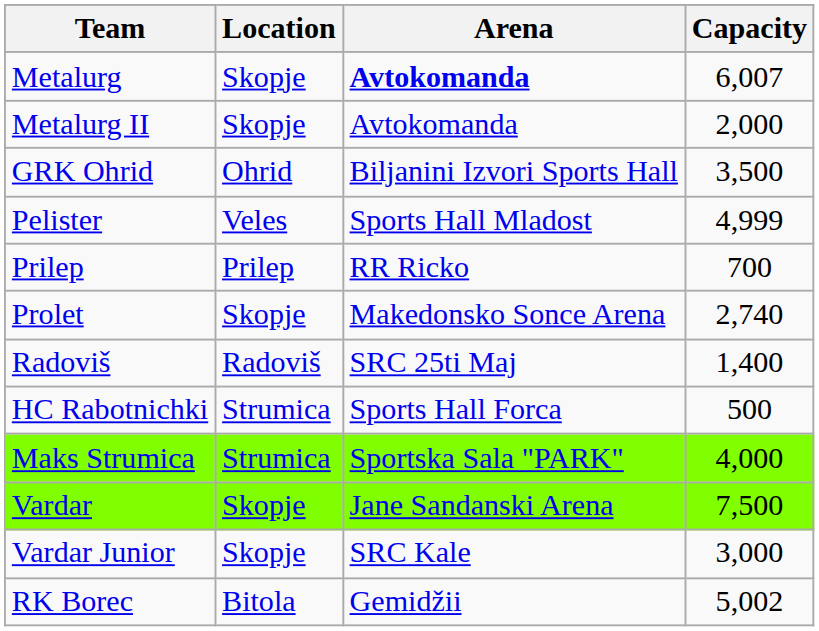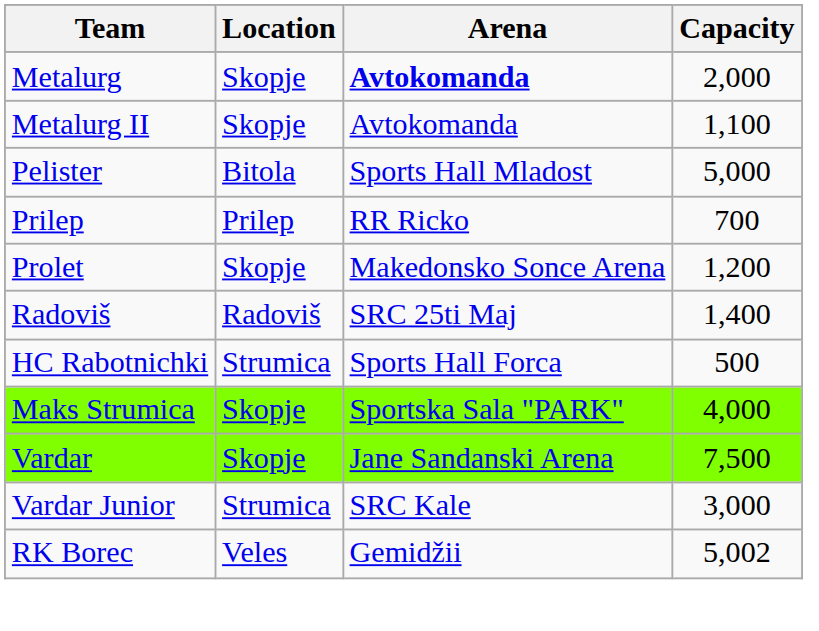Metalurg | Capacity: 6,007 -> 2,000
Metalurg II | Capacity: 2,000 -> 1,100
- row: GRK Ohrid | Ohrid | Biljanini Izvori Sports Hall | 3,500
Pelister | Location: Veles -> Bitola
Pelister | Capacity: 4,999 -> 5,000
Prolet | Capacity: 2,740 -> 1,200
Maks Strumica | Location: Strumica -> Skopje
Vardar Junior | Location: Skopje -> Strumica
RK Borec | Location: Bitola -> Veles
